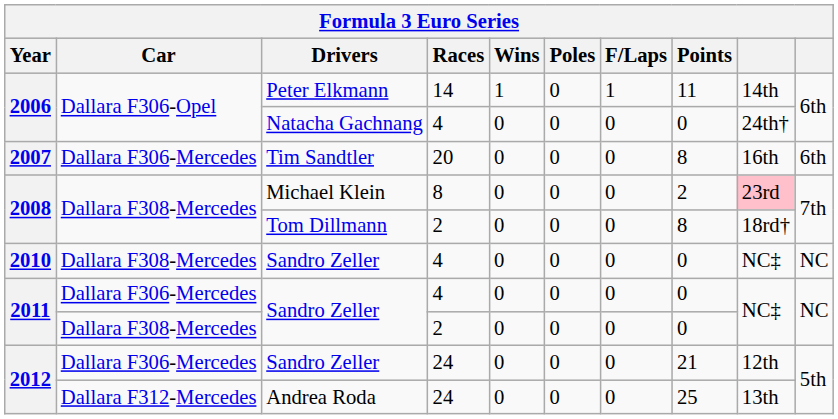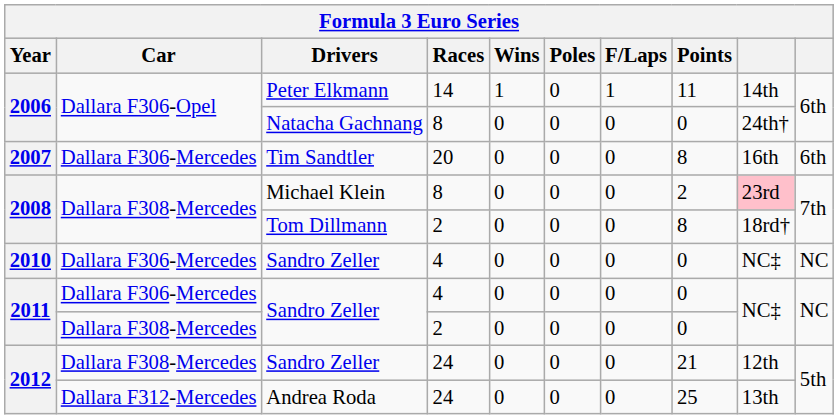Natacha Gachnang | Races: 4 -> 8
2010 / Sandro Zeller | Car: Dallara F308-Mercedes -> Dallara F306-Mercedes
2012 / Sandro Zeller | Car: Dallara F306-Mercedes -> Dallara F308-Mercedes
